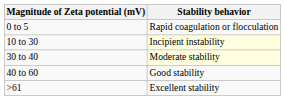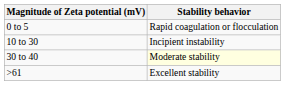10 to 30 | Stability behavior: lightyellow background -> no background
- row: 40 to 60 | Good stability
